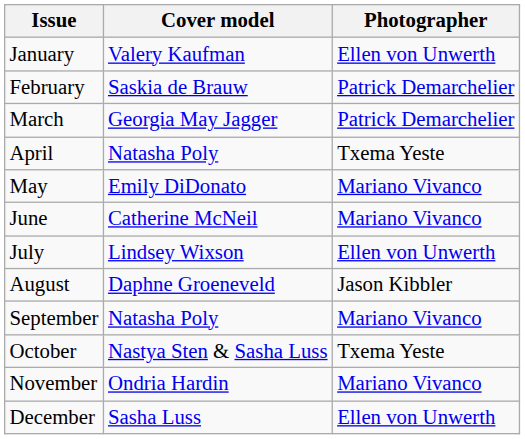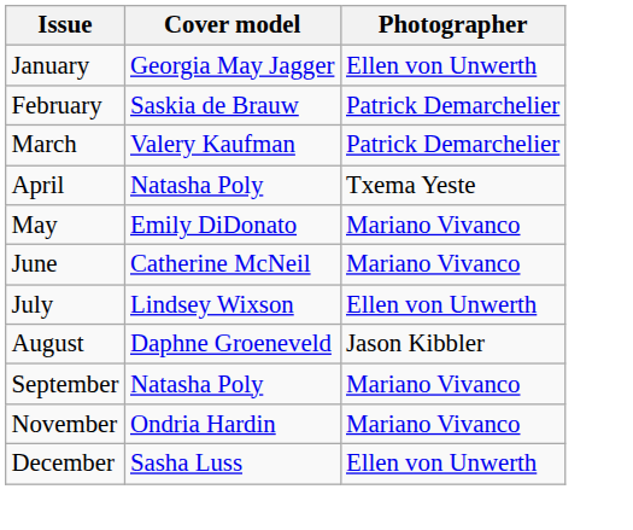January | Cover model: Valery Kaufman -> Georgia May Jagger
March | Cover model: Georgia May Jagger -> Valery Kaufman
- row: October | Nastya Sten & Sasha Luss | Txema Yeste
